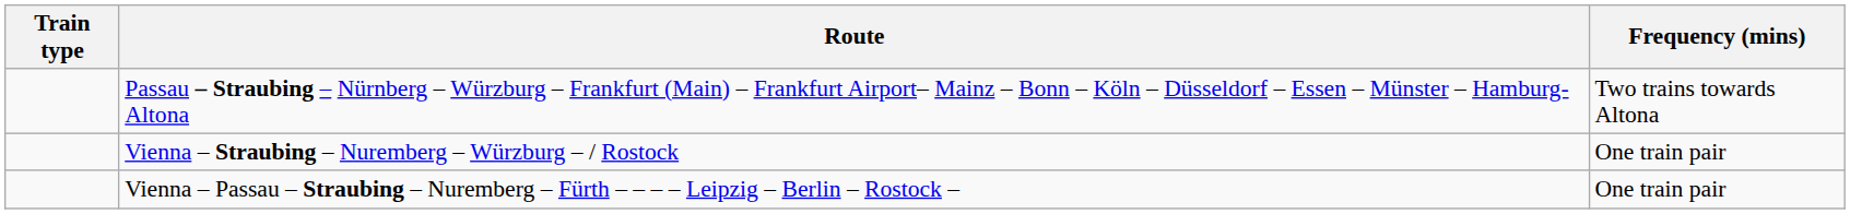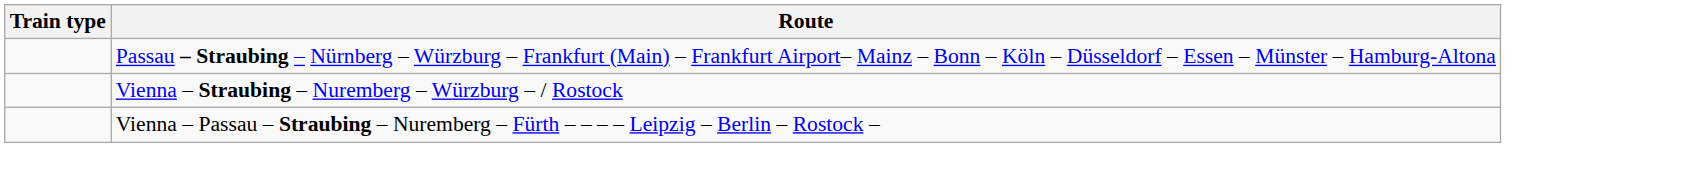- column: Frequency (mins) | Two trains towards Altona | One train pair | One train pair
